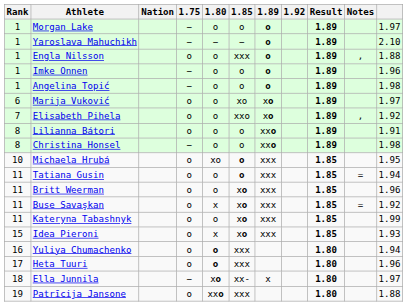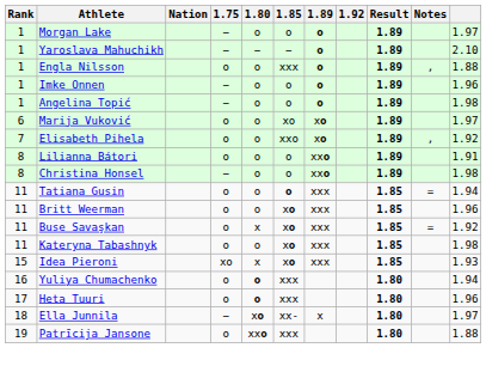- row: 10 | Michaela Hrubá | o | xo | o | xxx | 1.85 | 1.95
Kateryna Tabashnyk | column 11: 1.99 -> 1.98
Idea Pieroni | 1.75: o -> xo
